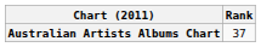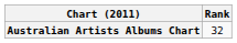Australian Artists Albums Chart | Rank: 37 -> 32
